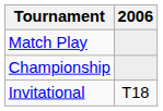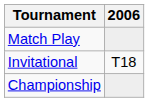rows swapped: Championship <-> Invitational
